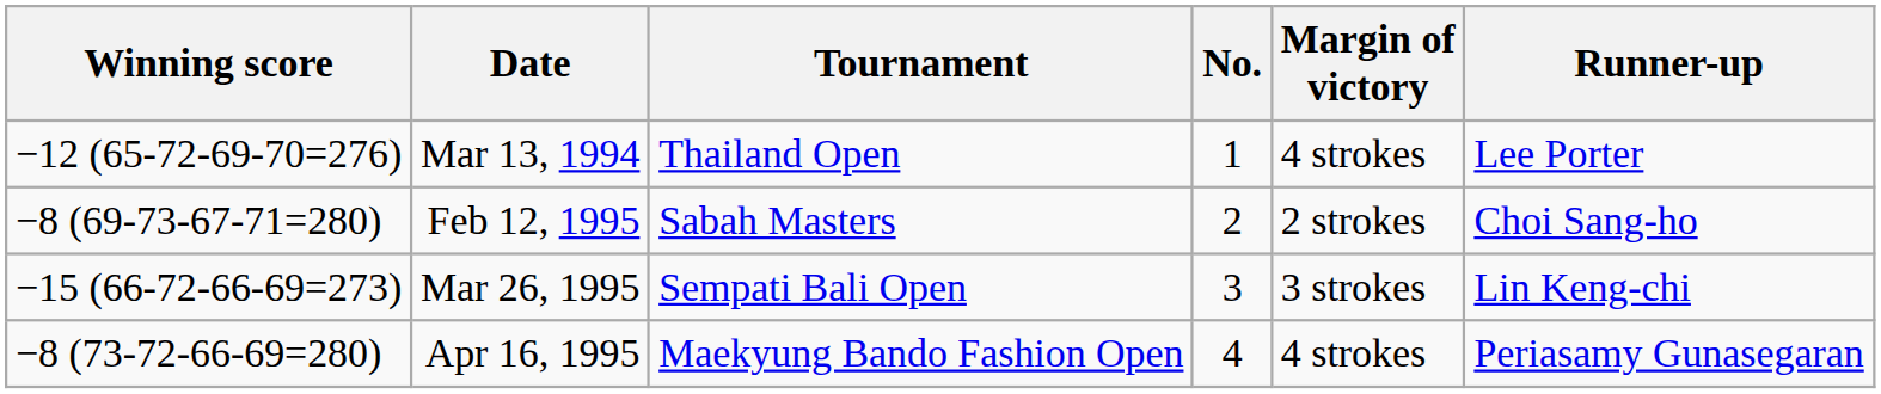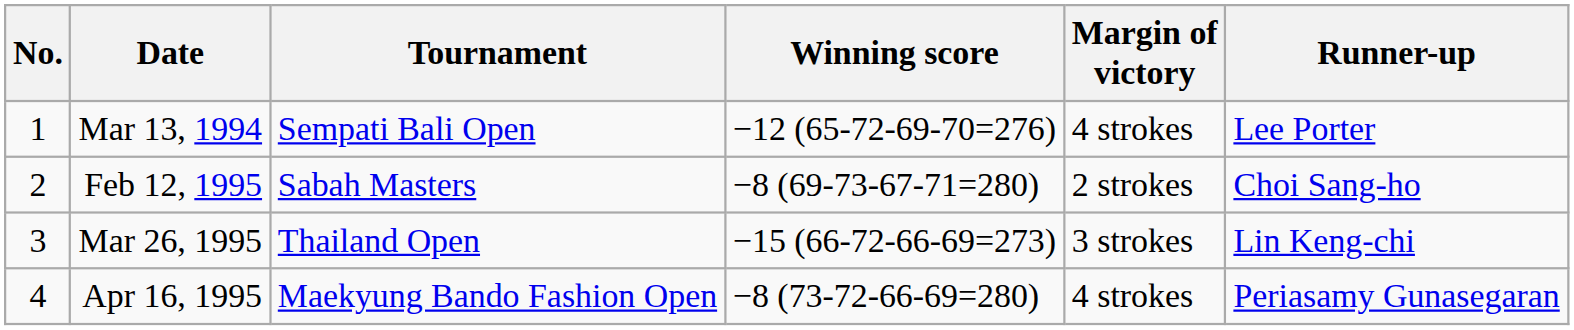columns swapped: No. <-> Winning score
Mar 13, 1994 | Tournament: Thailand Open -> Sempati Bali Open
Mar 26, 1995 | Tournament: Sempati Bali Open -> Thailand Open
